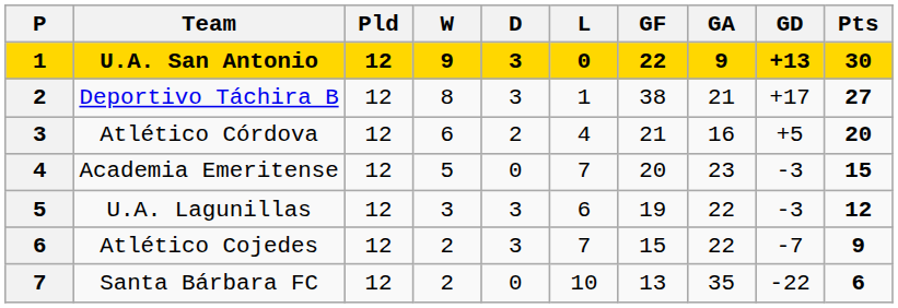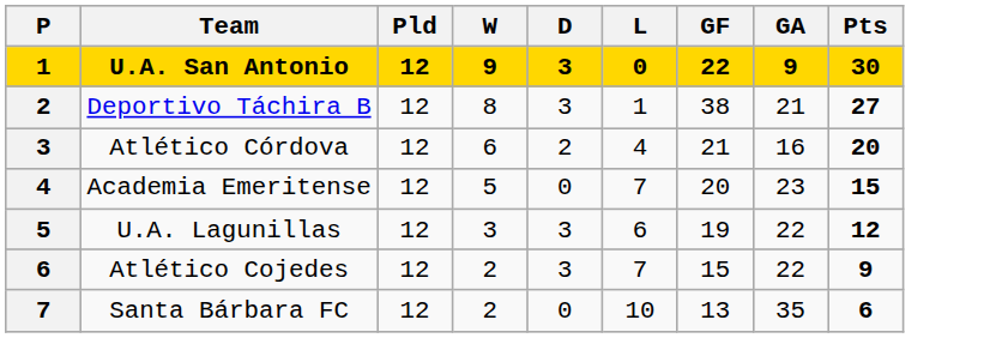- column: GD | +13 | +17 | +5 | -3 | -3 | -7 | -22
